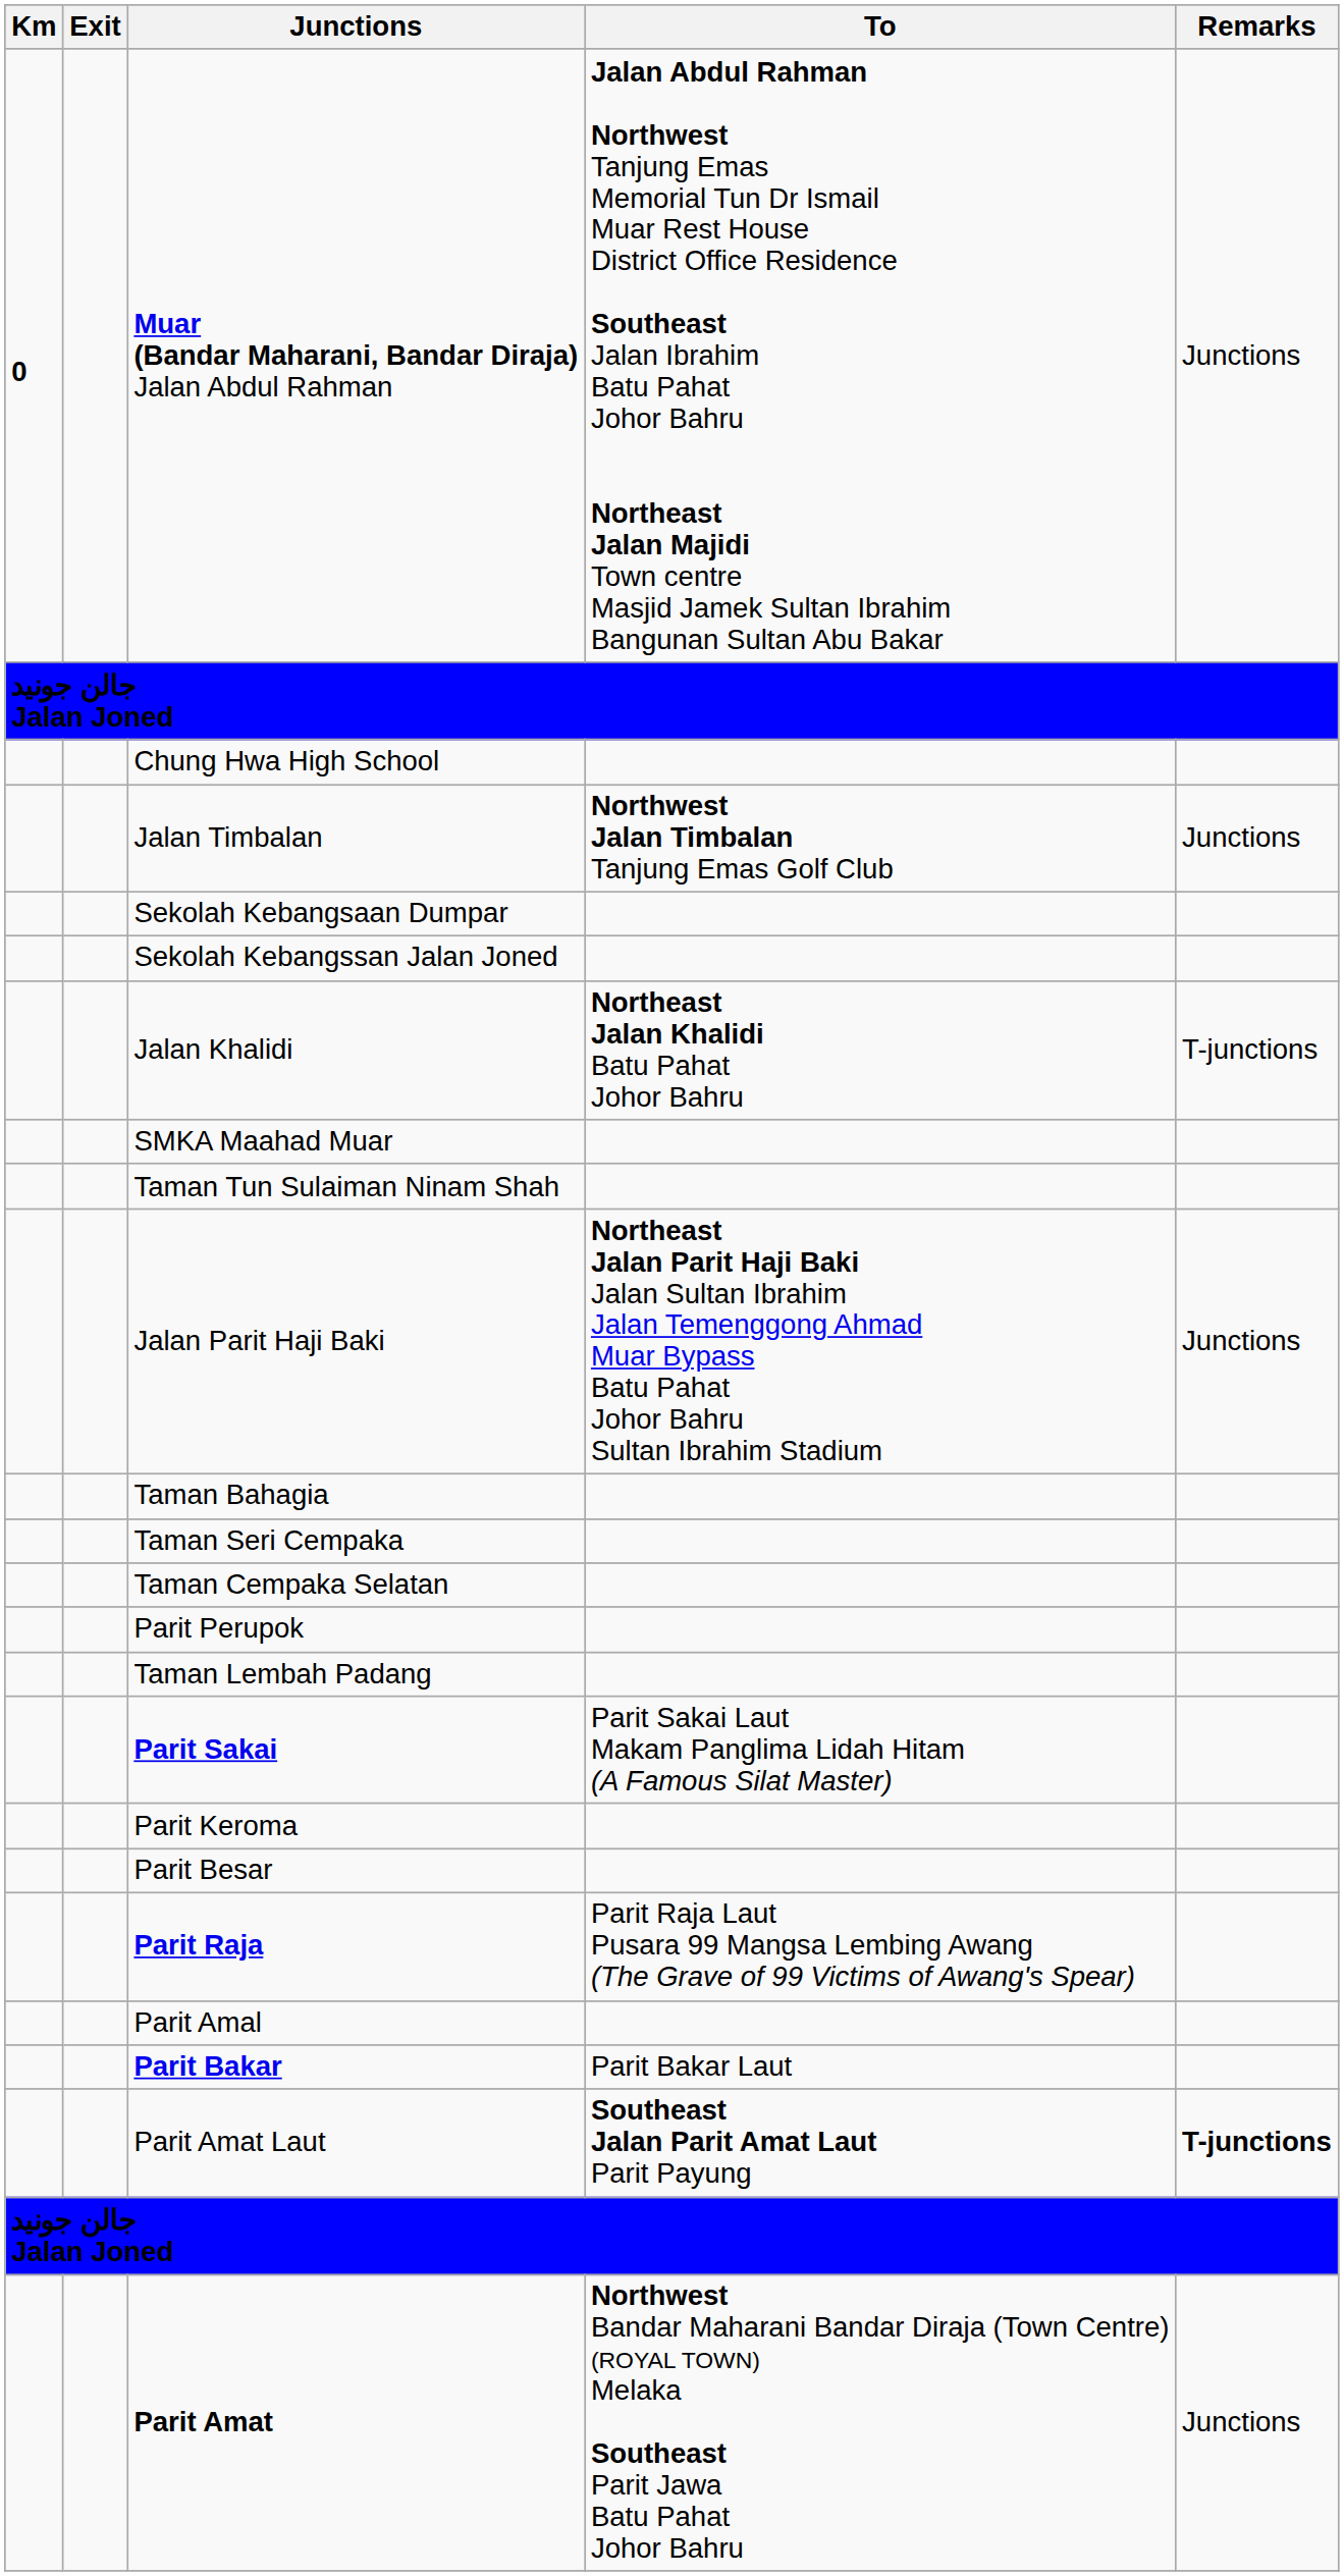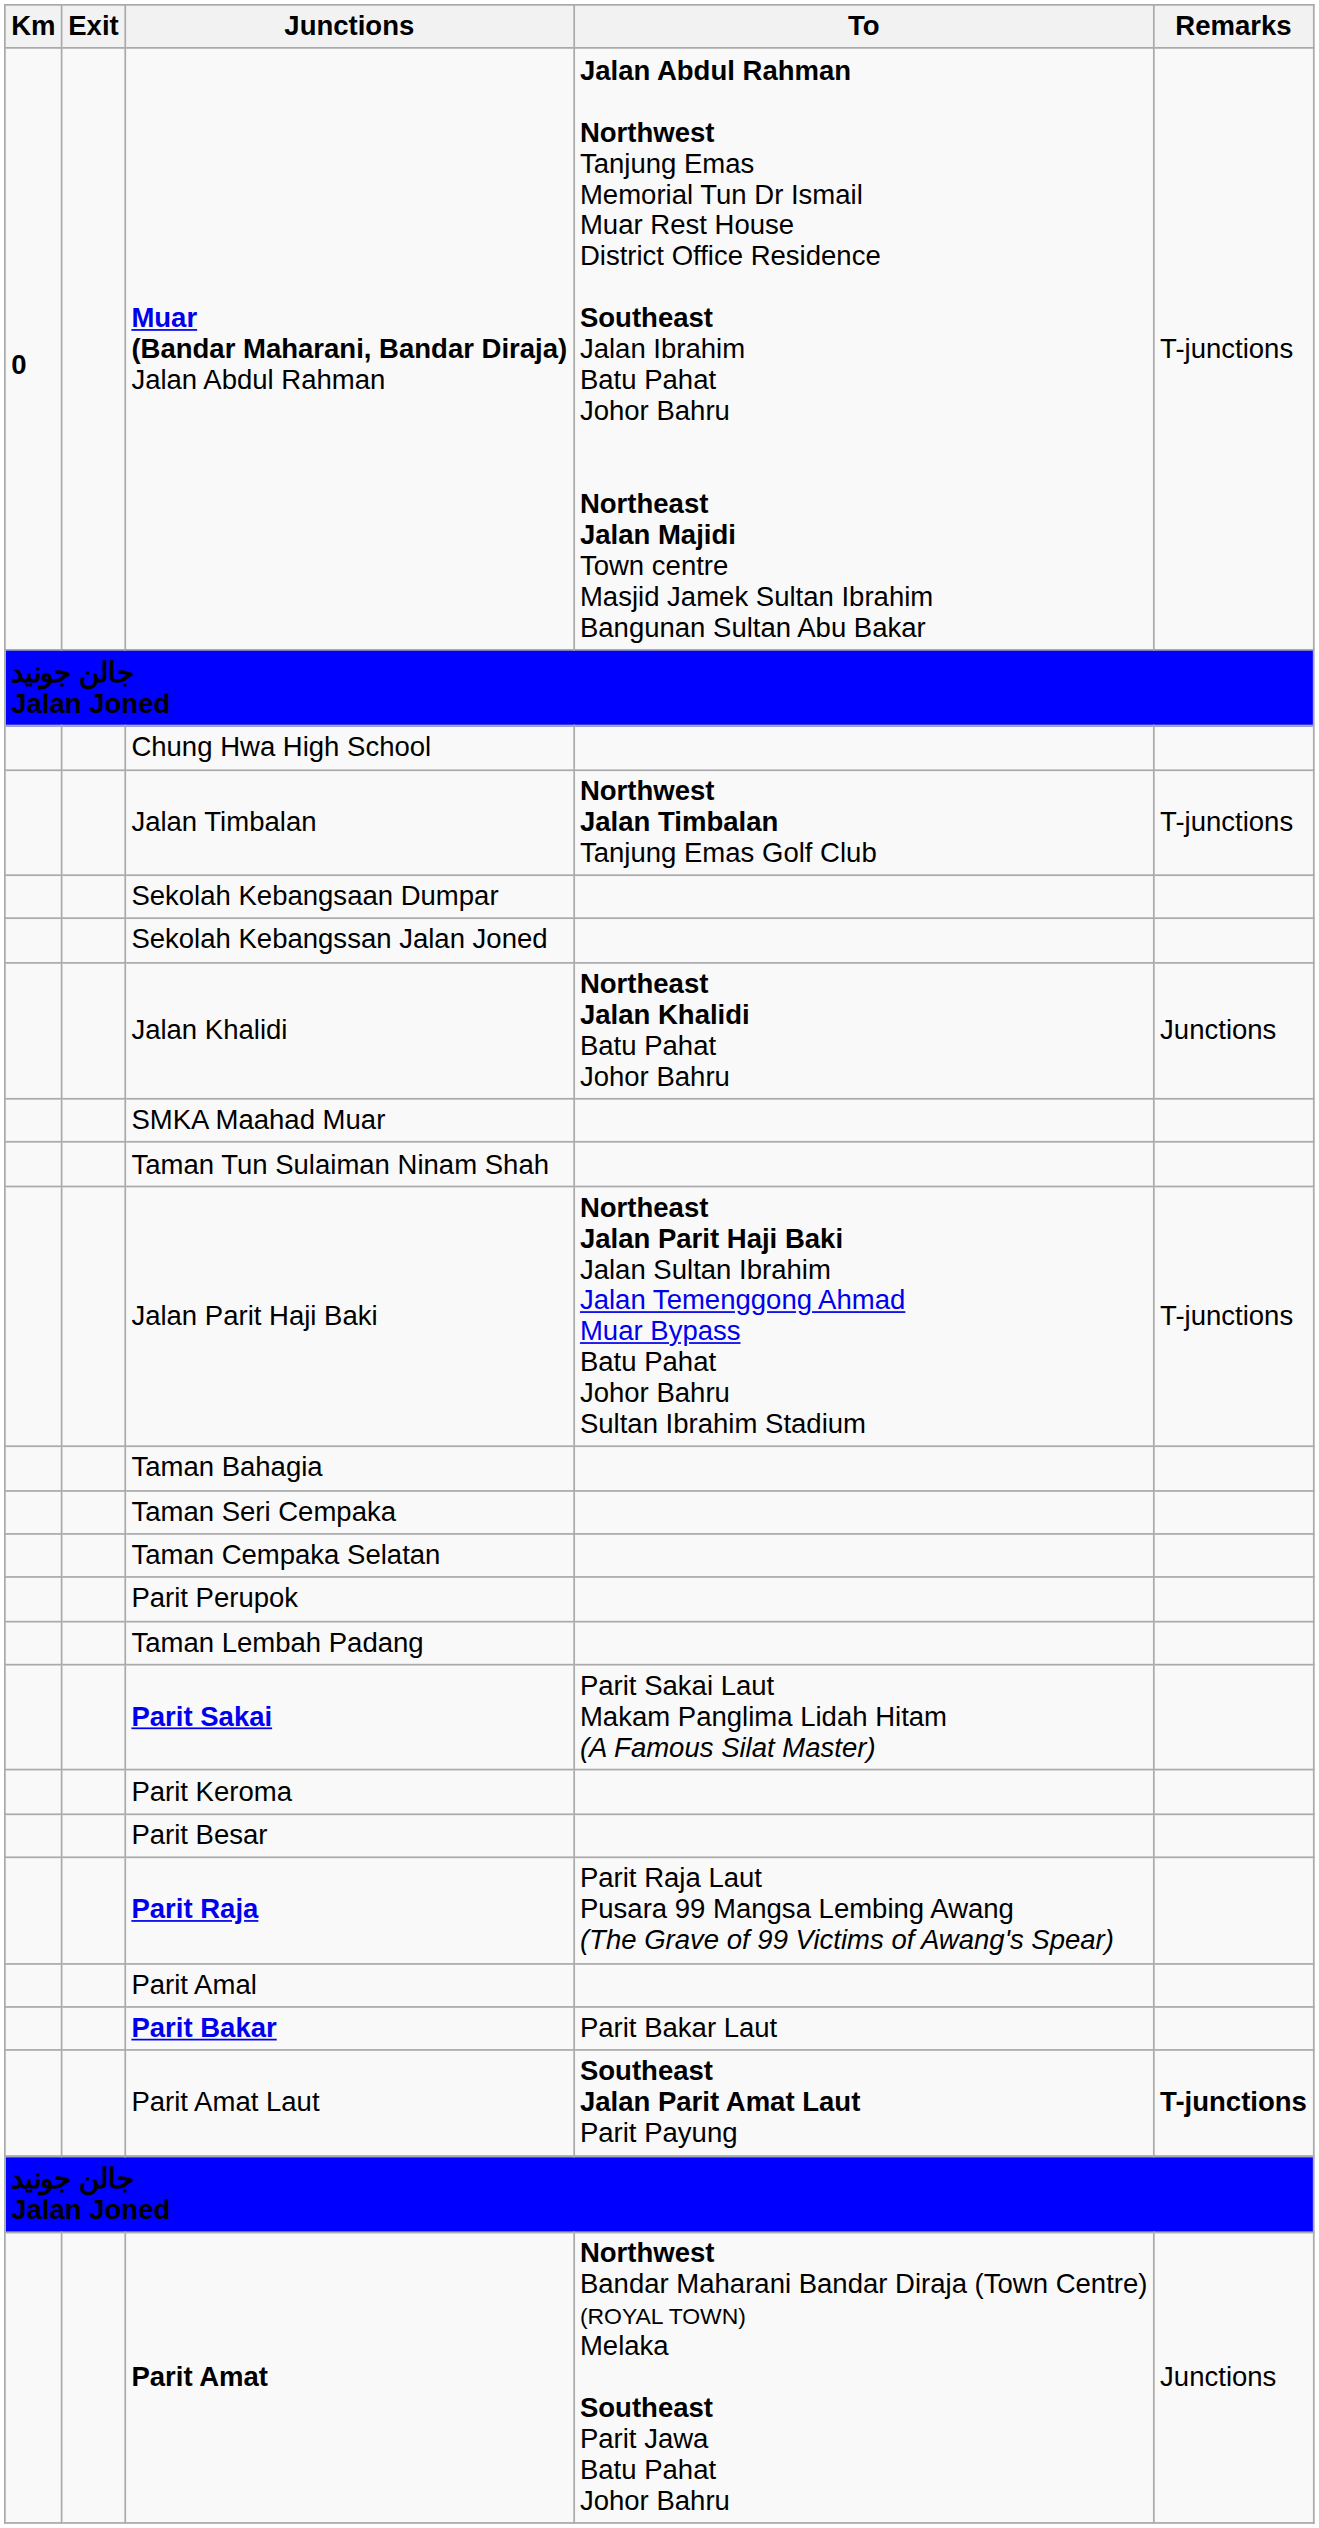Muar (Bandar Maharani, Bandar Diraja) Jalan Abdul Rahman | Remarks: Junctions -> T-junctions
Jalan Timbalan | Remarks: Junctions -> T-junctions
Jalan Khalidi | Remarks: T-junctions -> Junctions
Jalan Parit Haji Baki | Remarks: Junctions -> T-junctions
